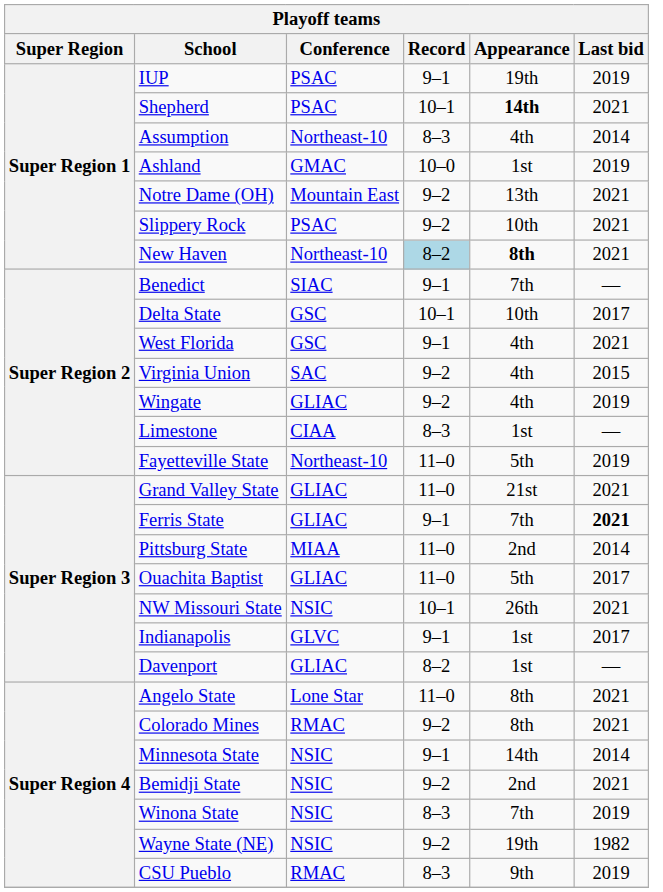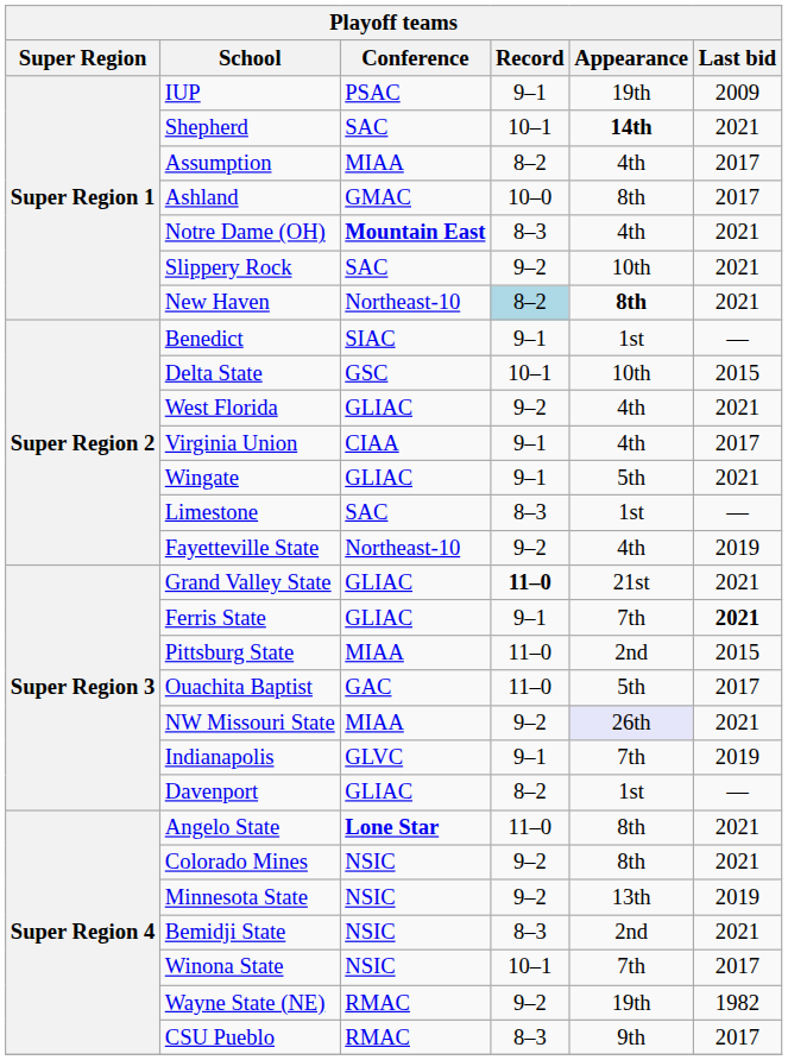IUP | Last bid: 2019 -> 2009
Shepherd | Conference: PSAC -> SAC
Assumption | Conference: Northeast-10 -> MIAA
Assumption | Record: 8–3 -> 8–2
Assumption | Last bid: 2014 -> 2017
Ashland | Appearance: 1st -> 8th
Ashland | Last bid: 2019 -> 2017
Notre Dame (OH) | Conference: normal -> bold
Notre Dame (OH) | Record: 9–2 -> 8–3
Notre Dame (OH) | Appearance: 13th -> 4th
Slippery Rock | Conference: PSAC -> SAC
Benedict | Appearance: 7th -> 1st
Delta State | Last bid: 2017 -> 2015
West Florida | Conference: GSC -> GLIAC
West Florida | Record: 9–1 -> 9–2
Virginia Union | Conference: SAC -> CIAA
Virginia Union | Record: 9–2 -> 9–1
Virginia Union | Last bid: 2015 -> 2017
Wingate | Record: 9–2 -> 9–1
Wingate | Appearance: 4th -> 5th
Wingate | Last bid: 2019 -> 2021
Limestone | Conference: CIAA -> SAC
Fayetteville State | Record: 11–0 -> 9–2
Fayetteville State | Appearance: 5th -> 4th
Grand Valley State | Record: normal -> bold
Pittsburg State | Last bid: 2014 -> 2015
Ouachita Baptist | Conference: GLIAC -> GAC
NW Missouri State | Conference: NSIC -> MIAA
NW Missouri State | Record: 10–1 -> 9–2
NW Missouri State | Appearance: no background -> lavender background
Indianapolis | Appearance: 1st -> 7th
Indianapolis | Last bid: 2017 -> 2019
Angelo State | Conference: normal -> bold
Colorado Mines | Conference: RMAC -> NSIC
Minnesota State | Record: 9–1 -> 9–2
Minnesota State | Appearance: 14th -> 13th
Minnesota State | Last bid: 2014 -> 2019
Bemidji State | Record: 9–2 -> 8–3
Winona State | Record: 8–3 -> 10–1
Winona State | Last bid: 2019 -> 2017
Wayne State (NE) | Conference: NSIC -> RMAC
CSU Pueblo | Last bid: 2019 -> 2017
